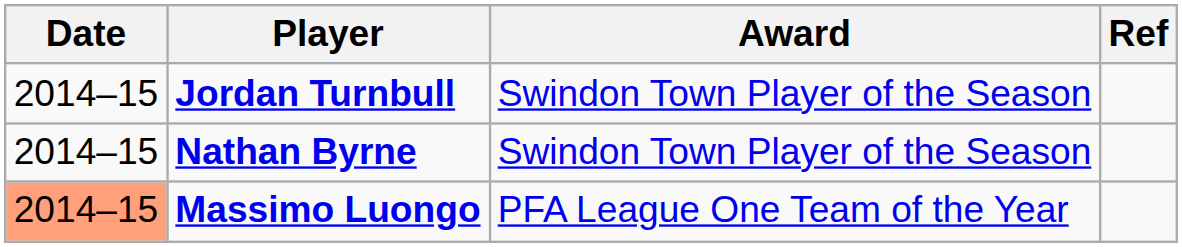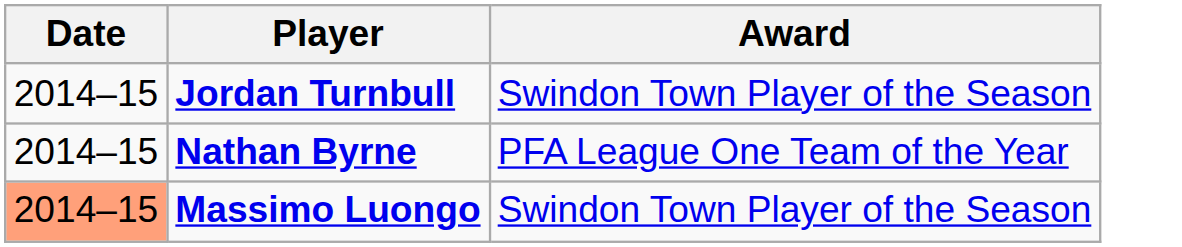- column: Ref
Nathan Byrne | Award: Swindon Town Player of the Season -> PFA League One Team of the Year
Massimo Luongo | Award: PFA League One Team of the Year -> Swindon Town Player of the Season
